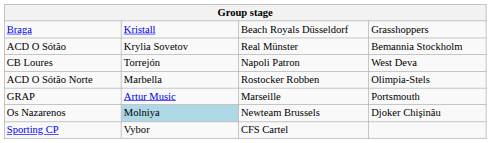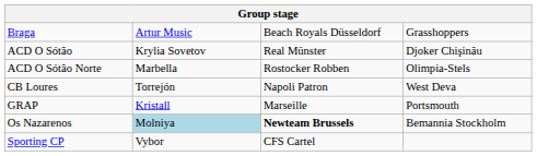Braga | column 2: Kristall -> Artur Music
ACD O Sótão | column 4: Bemannia Stockholm -> Djoker Chişinău
rows swapped: ACD O Sótão Norte <-> CB Loures
GRAP | column 2: Artur Music -> Kristall
Os Nazarenos | column 3: normal -> bold
Os Nazarenos | column 4: Djoker Chişinău -> Bemannia Stockholm
